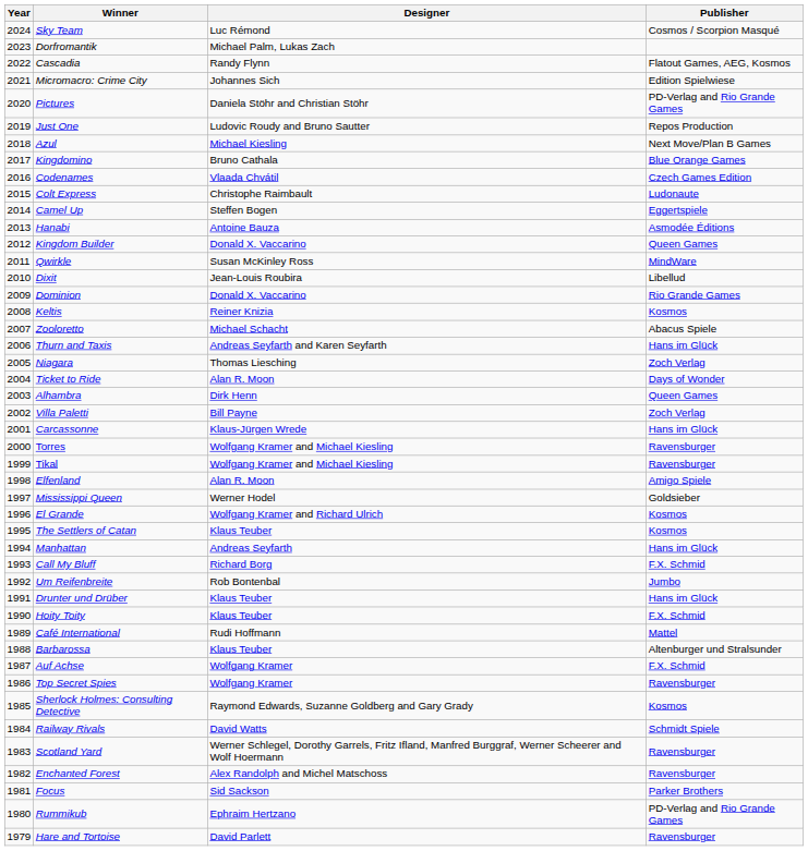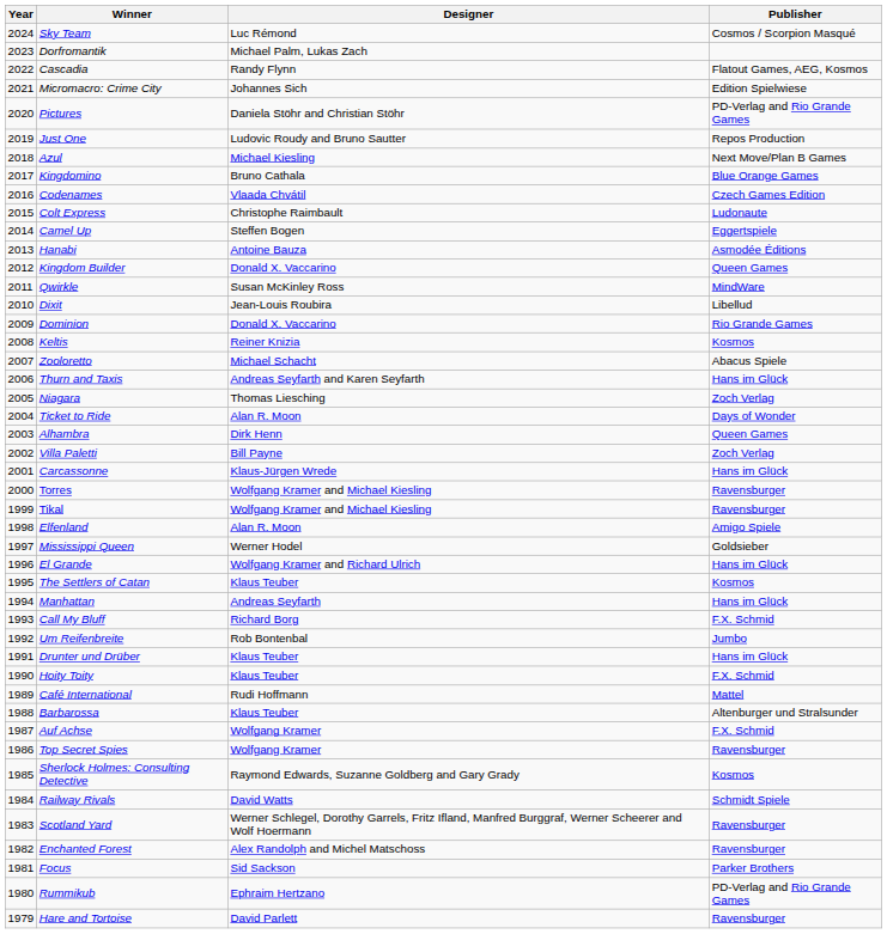El Grande | Publisher: Kosmos -> Hans im Glück
